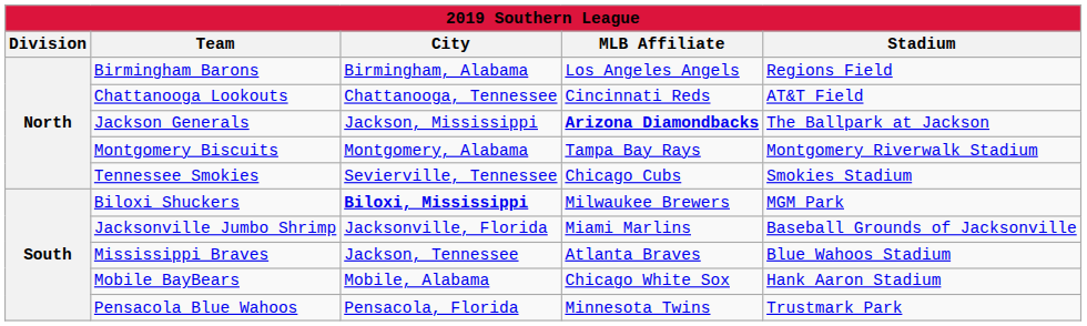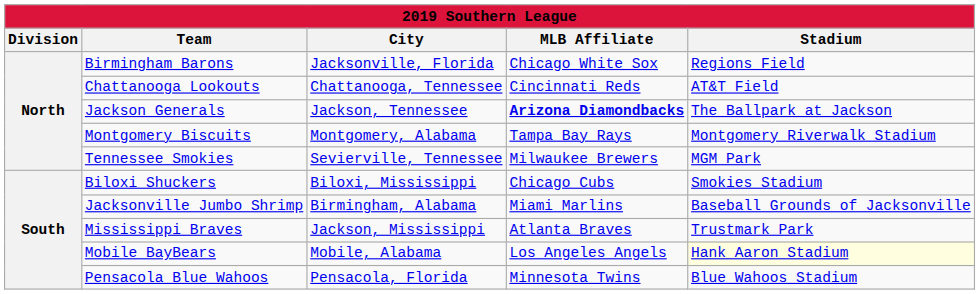Birmingham Barons | City: Birmingham, Alabama -> Jacksonville, Florida
Birmingham Barons | MLB Affiliate: Los Angeles Angels -> Chicago White Sox
Jackson Generals | City: Jackson, Mississippi -> Jackson, Tennessee
Tennessee Smokies | MLB Affiliate: Chicago Cubs -> Milwaukee Brewers
Tennessee Smokies | Stadium: Smokies Stadium -> MGM Park
Biloxi Shuckers | City: bold -> normal
Biloxi Shuckers | MLB Affiliate: Milwaukee Brewers -> Chicago Cubs
Biloxi Shuckers | Stadium: MGM Park -> Smokies Stadium
Jacksonville Jumbo Shrimp | City: Jacksonville, Florida -> Birmingham, Alabama
Mississippi Braves | City: Jackson, Tennessee -> Jackson, Mississippi
Mississippi Braves | Stadium: Blue Wahoos Stadium -> Trustmark Park
Mobile BayBears | MLB Affiliate: Chicago White Sox -> Los Angeles Angels
Mobile BayBears | Stadium: no background -> lightyellow background
Pensacola Blue Wahoos | Stadium: Trustmark Park -> Blue Wahoos Stadium
